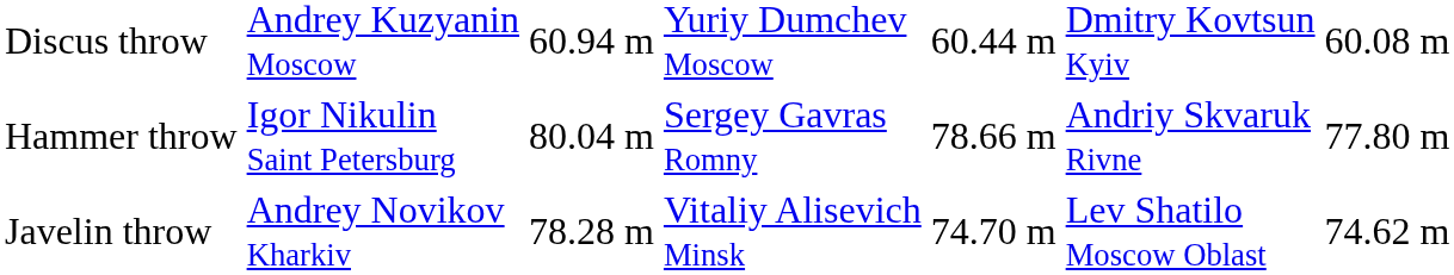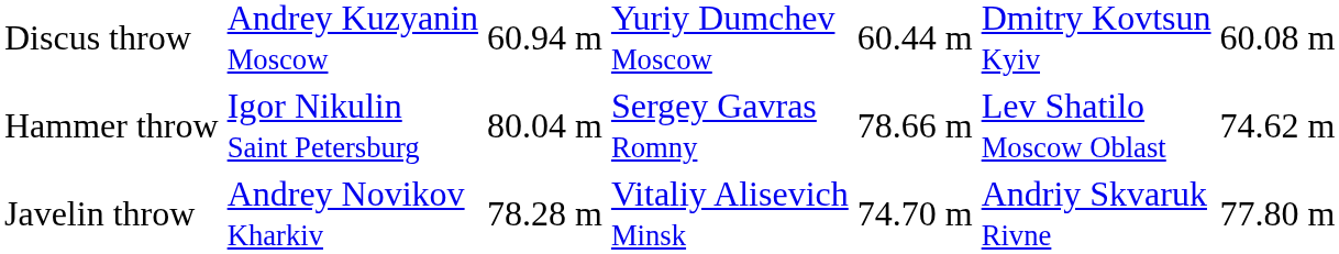Hammer throw | column 6: Andriy Skvaruk Rivne -> Lev Shatilo Moscow Oblast
Hammer throw | column 7: 77.80 m -> 74.62 m
Javelin throw | column 6: Lev Shatilo Moscow Oblast -> Andriy Skvaruk Rivne
Javelin throw | column 7: 74.62 m -> 77.80 m
